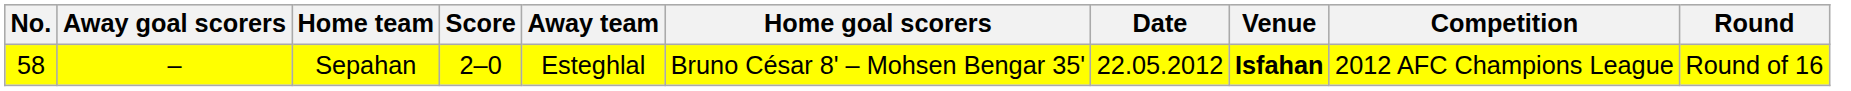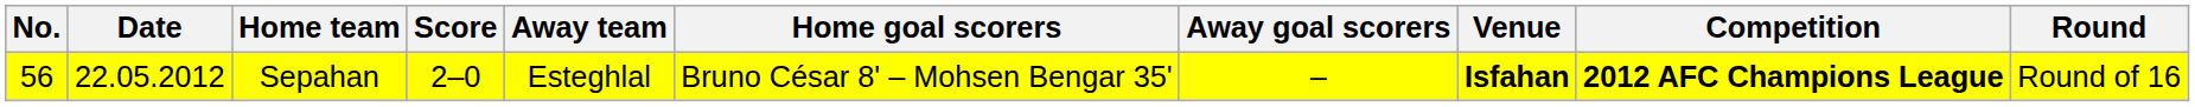columns swapped: Date <-> Away goal scorers
Sepahan | No.: 58 -> 56
Sepahan | Competition: normal -> bold
